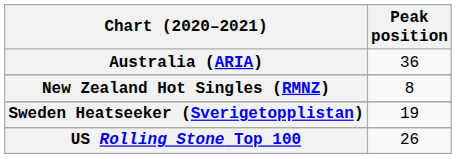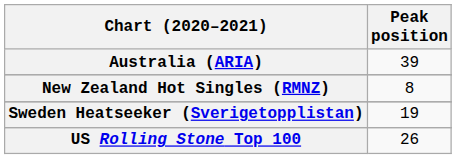Australia (ARIA) | Peak position: 36 -> 39
